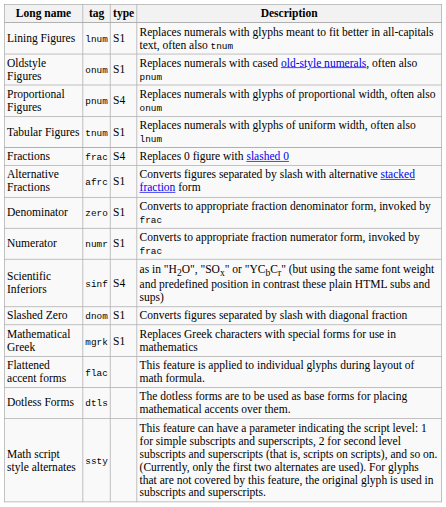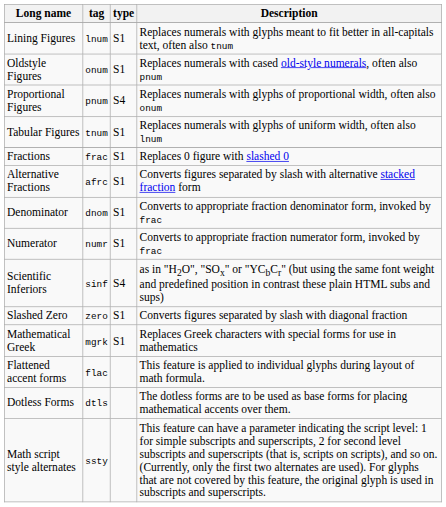Fractions | type: S4 -> S1
Denominator | tag: zero -> dnom
Slashed Zero | tag: dnom -> zero
